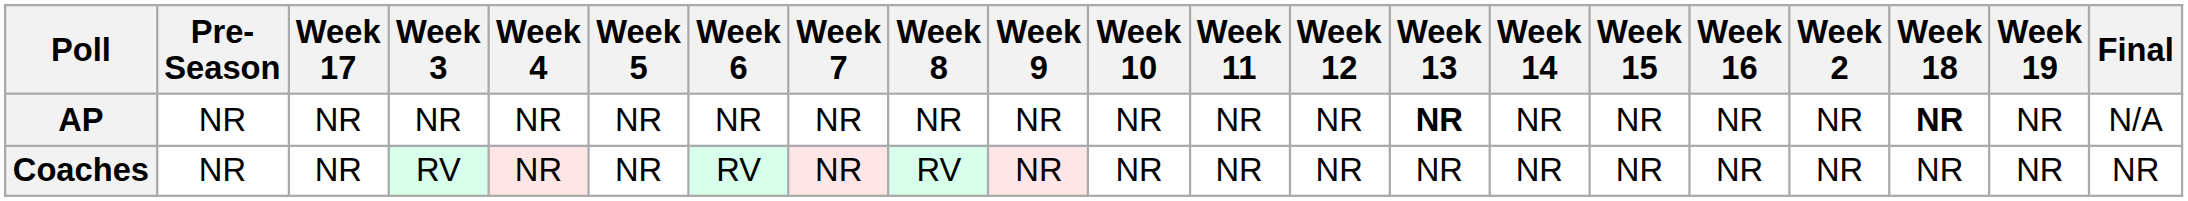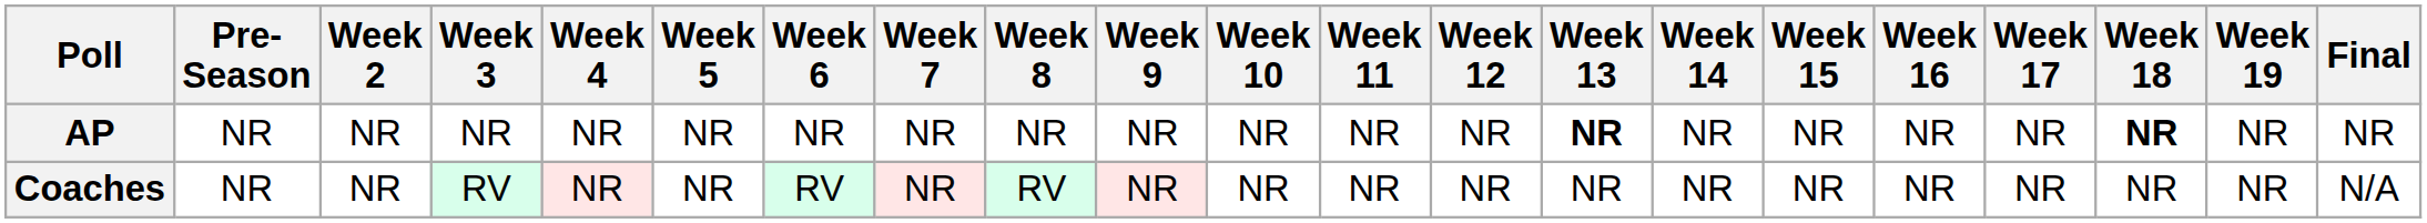columns swapped: Week 2 <-> Week 17
AP | Final: N/A -> NR
Coaches | Final: NR -> N/A
